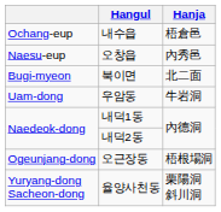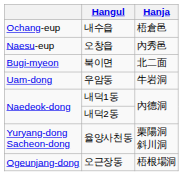rows swapped: 율양사천동 <-> 오근장동
